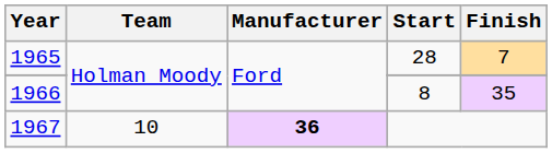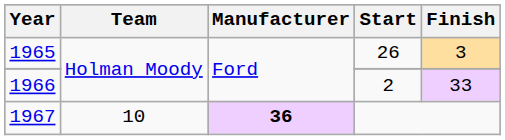1965 | Start: 28 -> 26
1965 | Finish: 7 -> 3
1966 | Start: 8 -> 2
1966 | Finish: 35 -> 33
